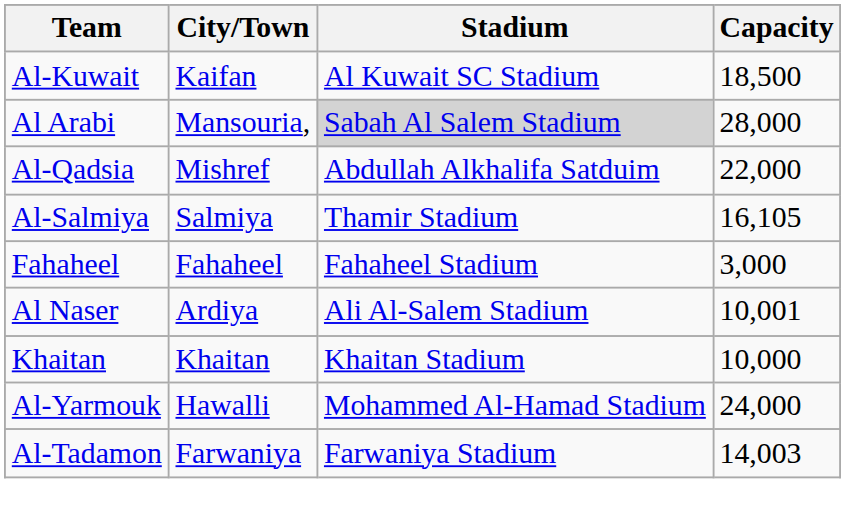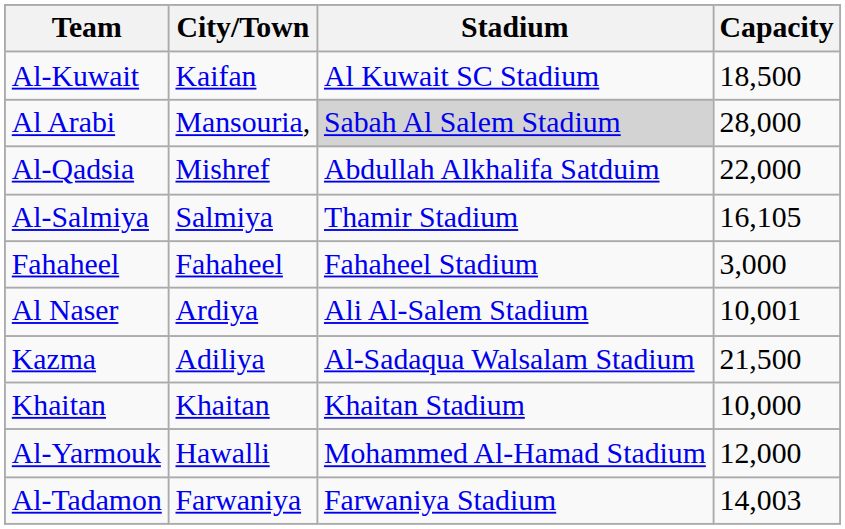+ row: Kazma | Adiliya | Al-Sadaqua Walsalam Stadium | 21,500
Al-Yarmouk | Capacity: 24,000 -> 12,000
